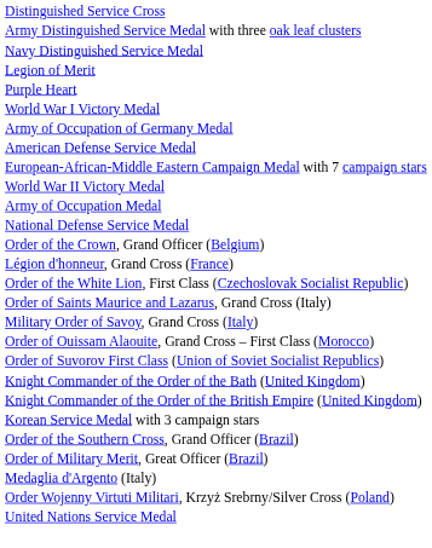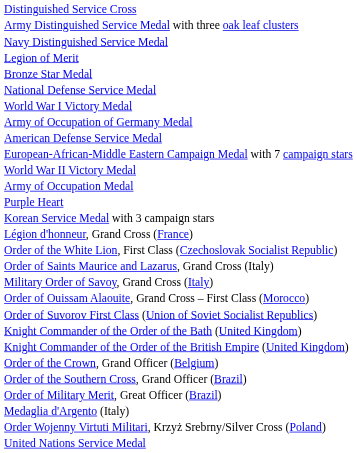+ row: Bronze Star Medal
rows swapped: Purple Heart <-> National Defense Service Medal
rows swapped: Korean Service Medal with 3 campaign stars <-> Order of the Crown, Grand Officer (Belgium)
